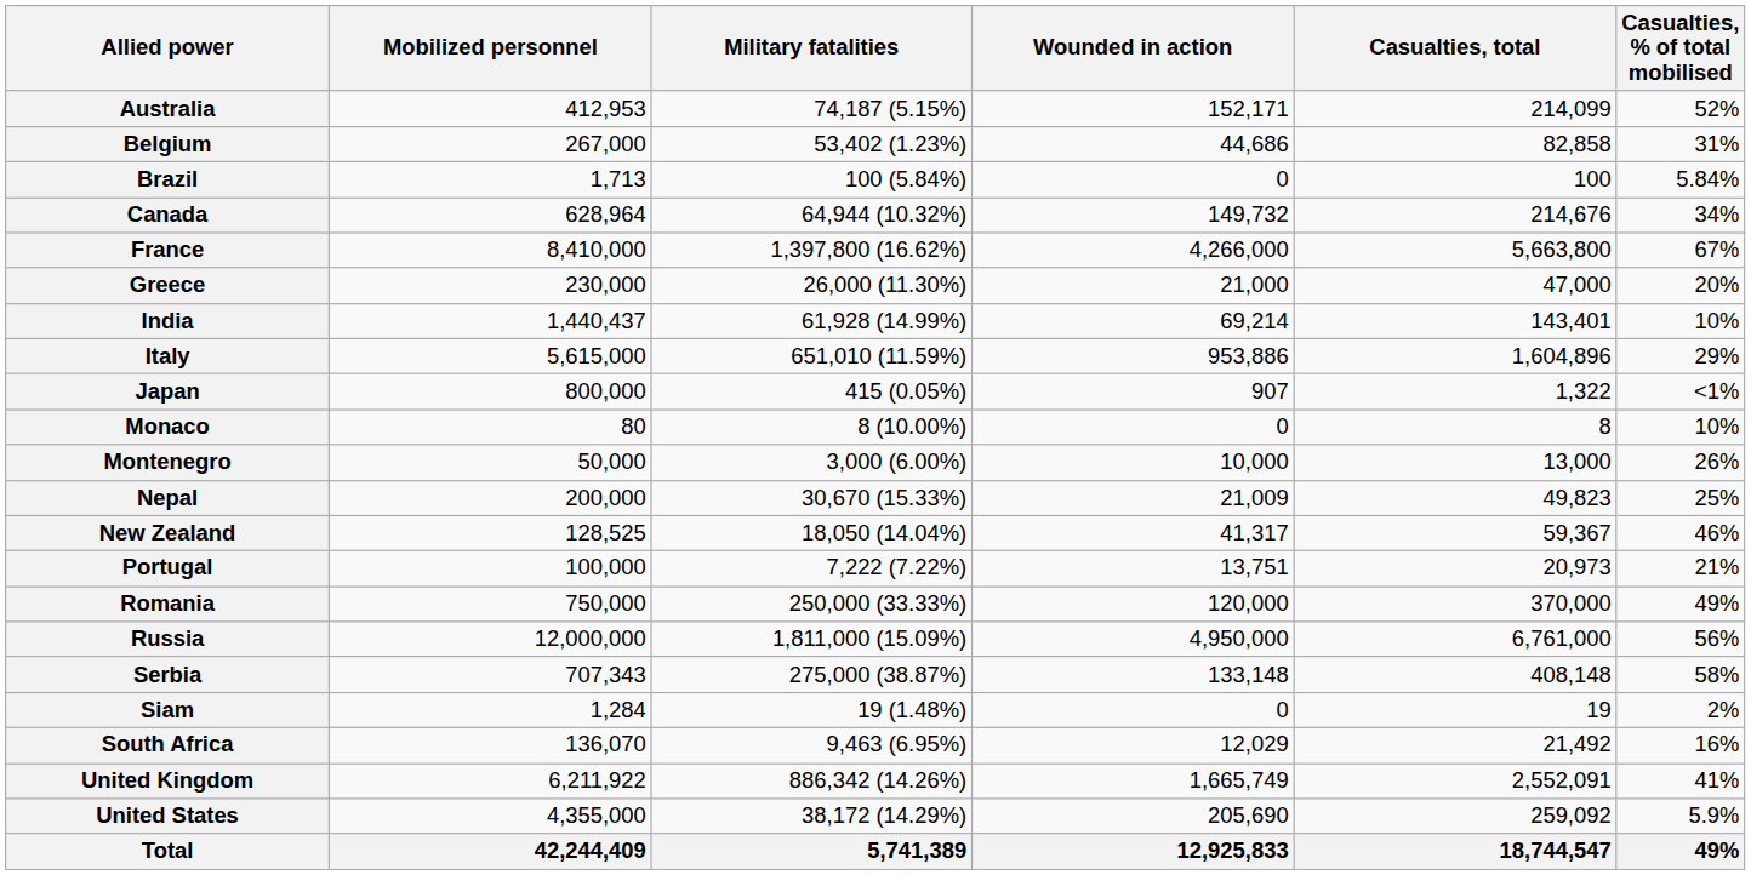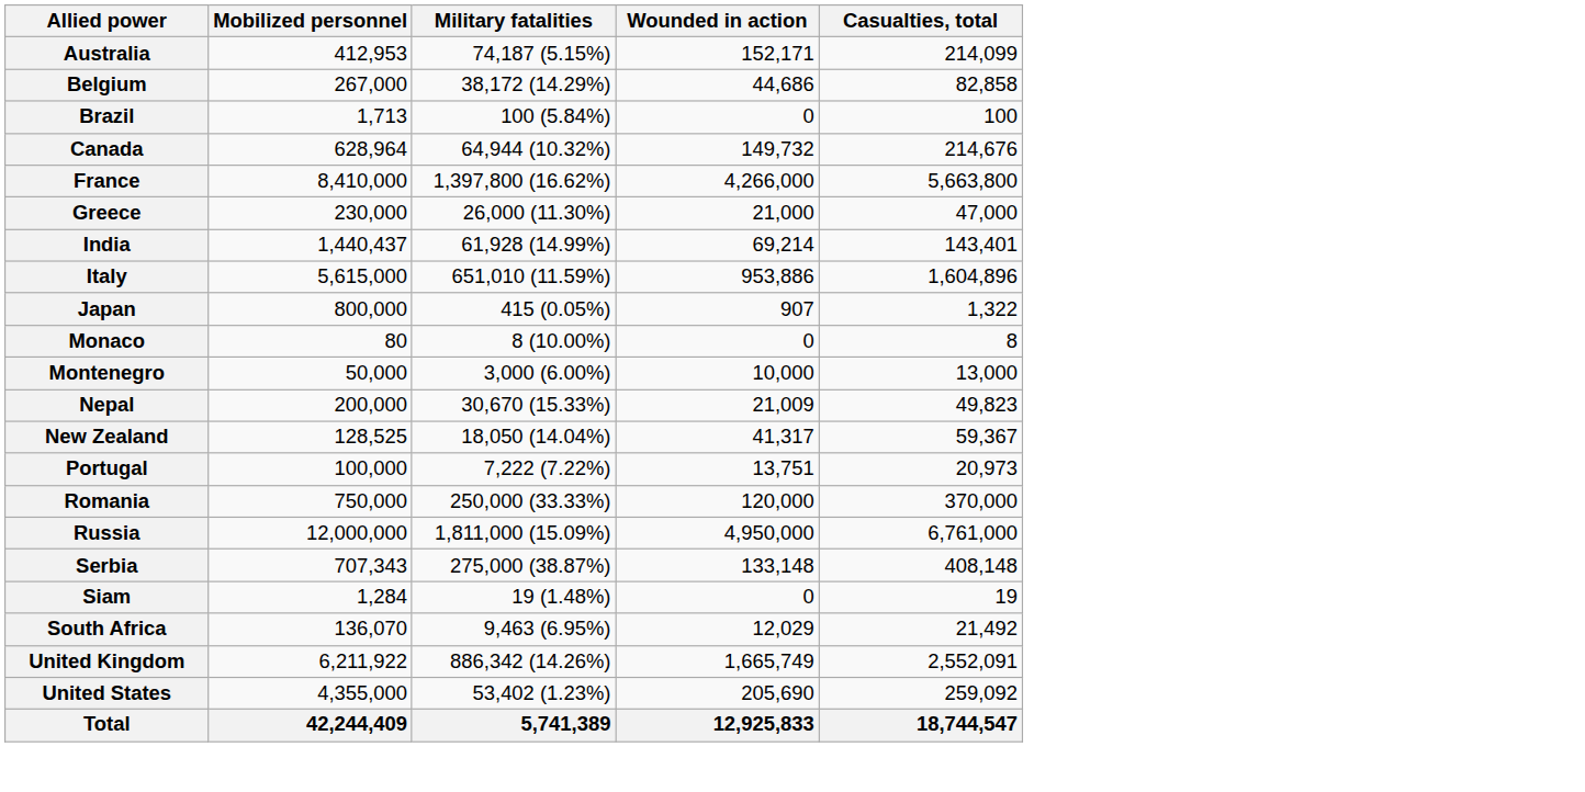- column: Casualties, % of total mobilised | 52% | 31% | 5.84% | 34% | 67% | 20% | 10% | 29% | <1% | 10% | 26% | 25% | 46% | 21% | 49% | 56% | 58% | 2% | 16% | 41% | 5.9% | 49%
Belgium | Military fatalities: 53,402 (1.23%) -> 38,172 (14.29%)
United States | Military fatalities: 38,172 (14.29%) -> 53,402 (1.23%)
